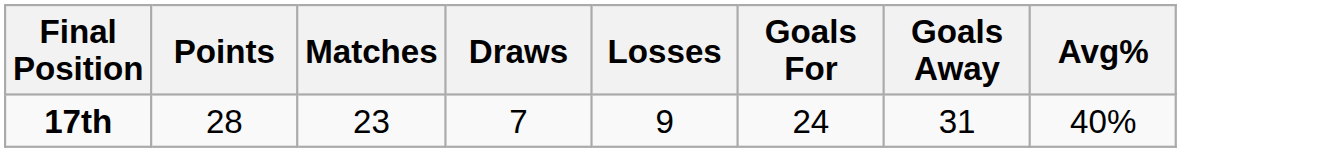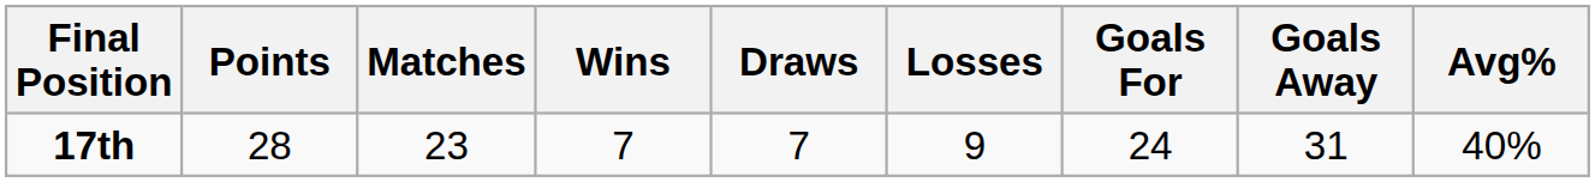+ column: Wins | 7
